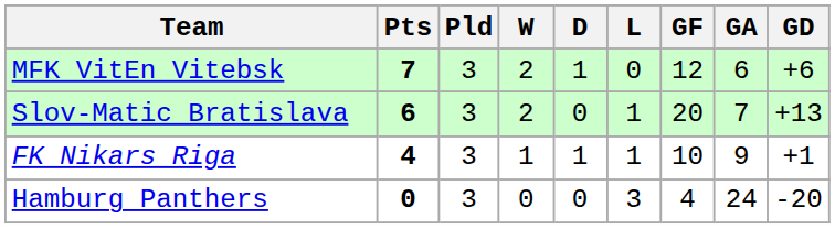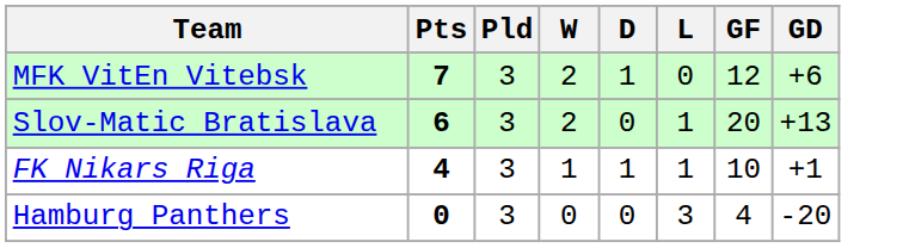- column: GA | 6 | 7 | 9 | 24
